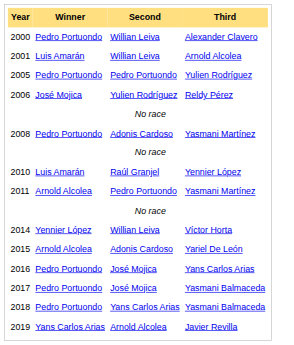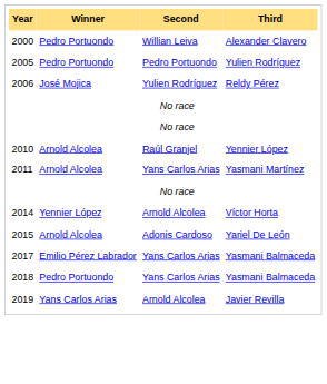- row: 2001 | Luis Amarán | Willian Leiva | Arnold Alcolea
- row: 2008 | Pedro Portuondo | Adonis Cardoso | Yasmani Martínez
2010 | Winner: Luis Amarán -> Arnold Alcolea
2011 | Second: Pedro Portuondo -> Yans Carlos Arias
2014 | Second: Willian Leiva -> Arnold Alcolea
- row: 2016 | Pedro Portuondo | José Mojica | Yans Carlos Arias
2017 | Winner: Pedro Portuondo -> Emilio Pérez Labrador
2017 | Second: José Mojica -> Yans Carlos Arias
